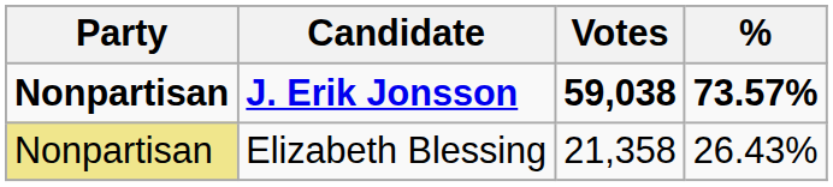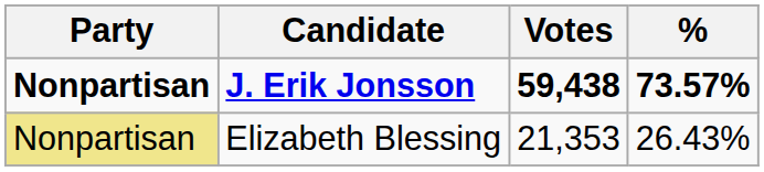J. Erik Jonsson | Votes: 59,038 -> 59,438
Elizabeth Blessing | Votes: 21,358 -> 21,353
